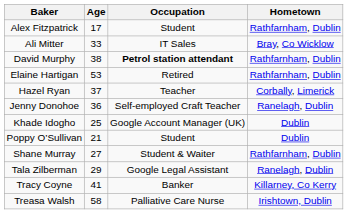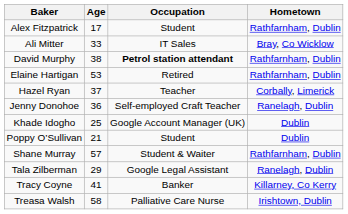Shane Murray | Age: 27 -> 57
